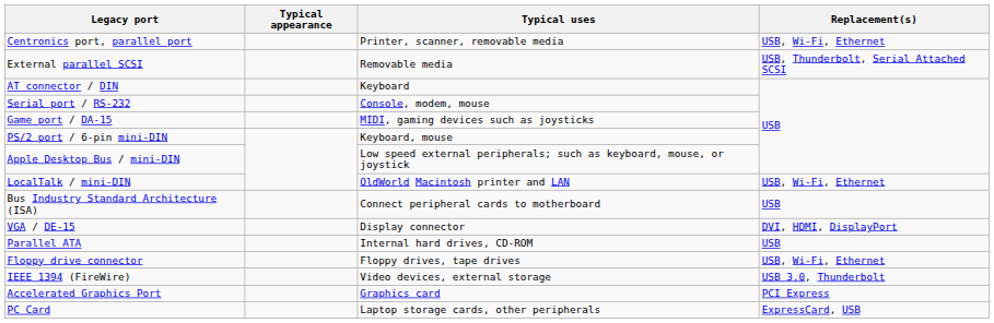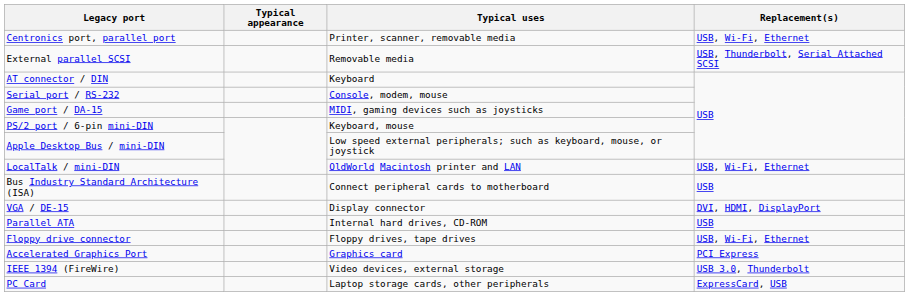rows swapped: IEEE 1394 (FireWire) <-> Accelerated Graphics Port
